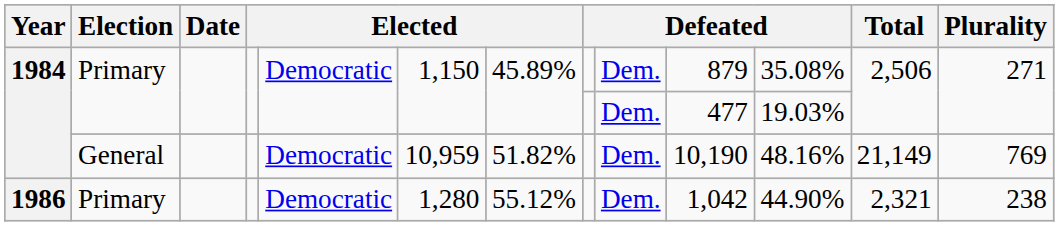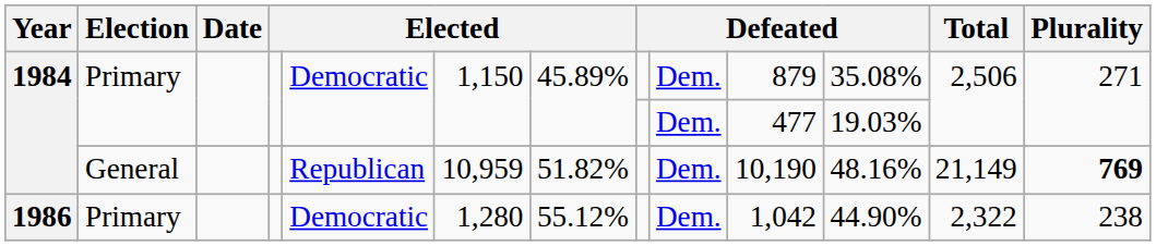1984 / General | column 5: Democratic -> Republican
1984 / General | Plurality: normal -> bold
1986 | Total: 2,321 -> 2,322
